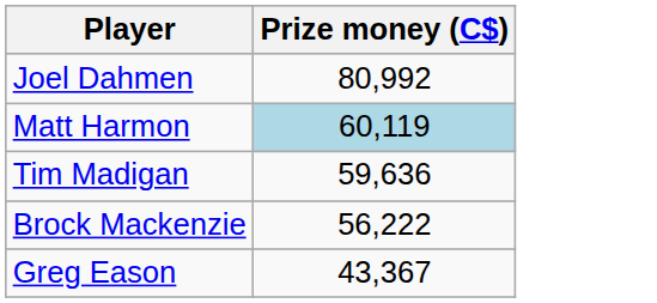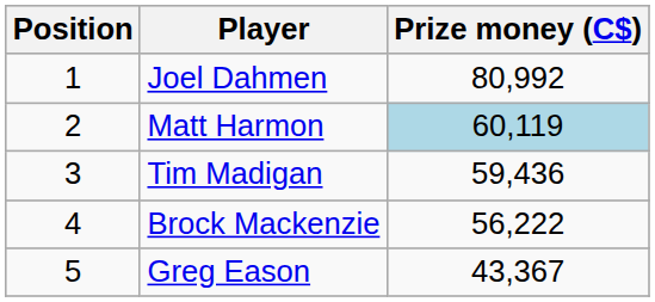+ column: Position | 1 | 2 | 3 | 4 | 5
Tim Madigan | Prize money (C$): 59,636 -> 59,436
